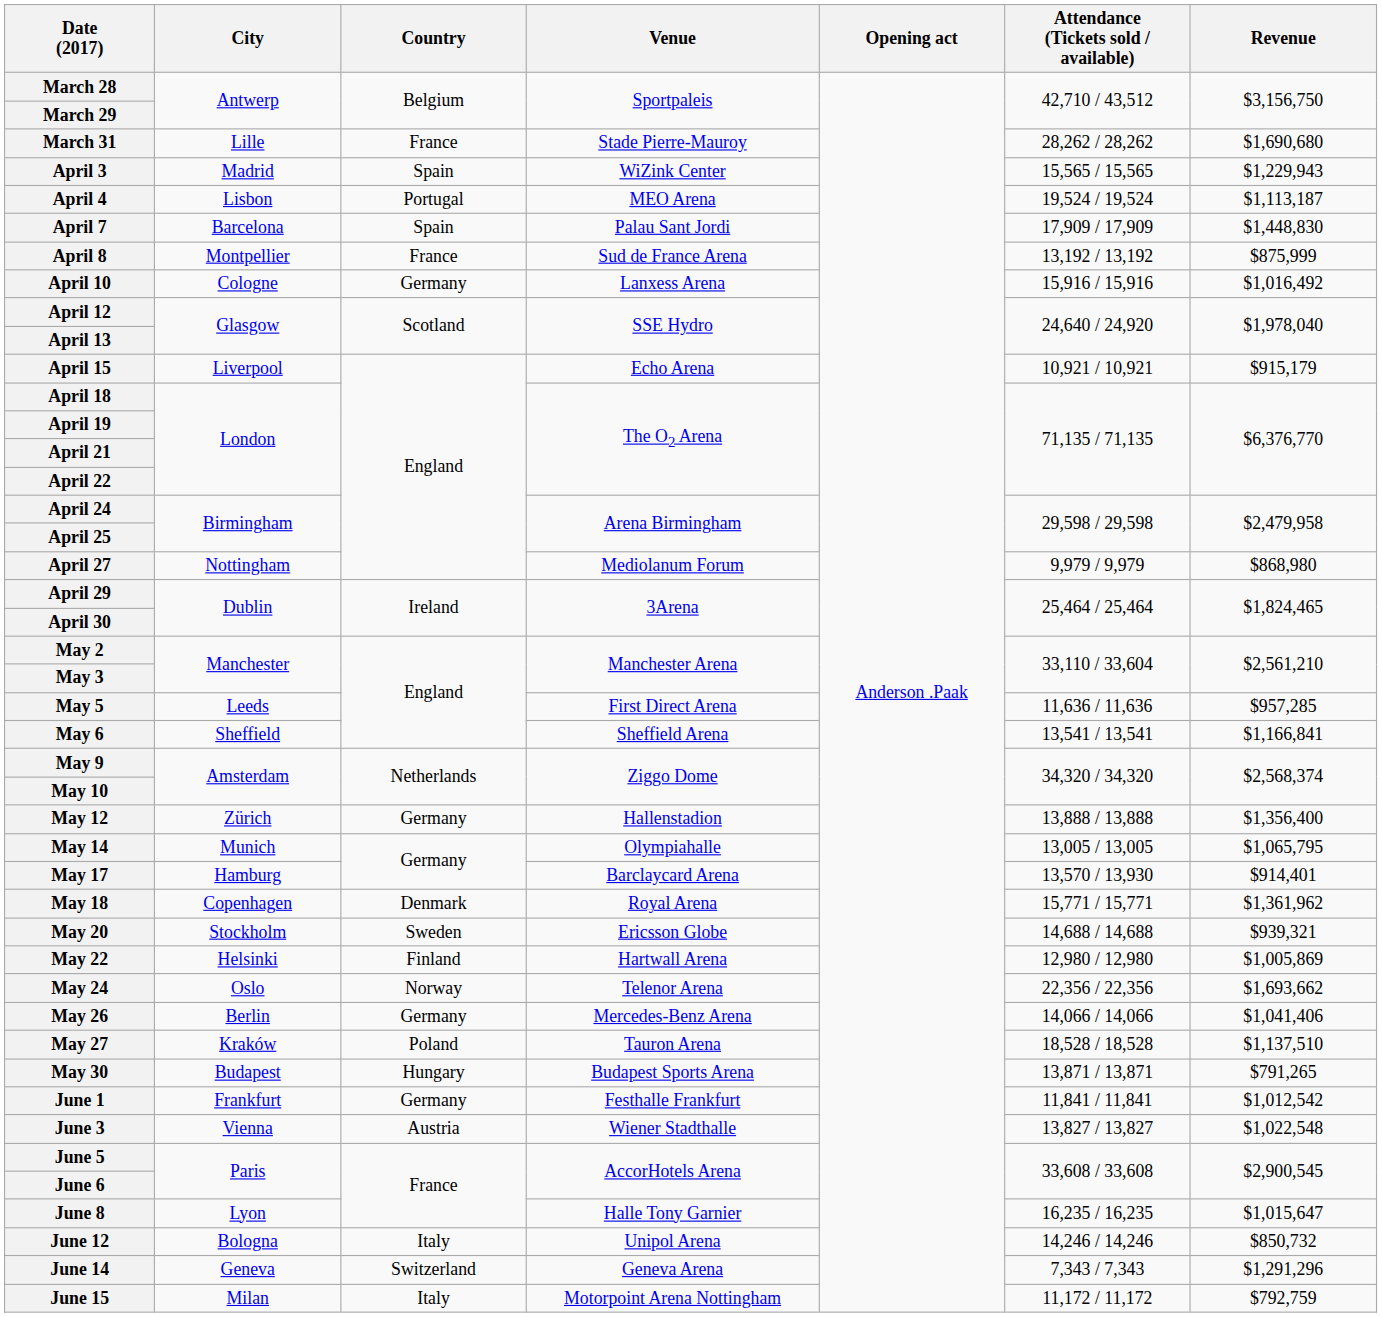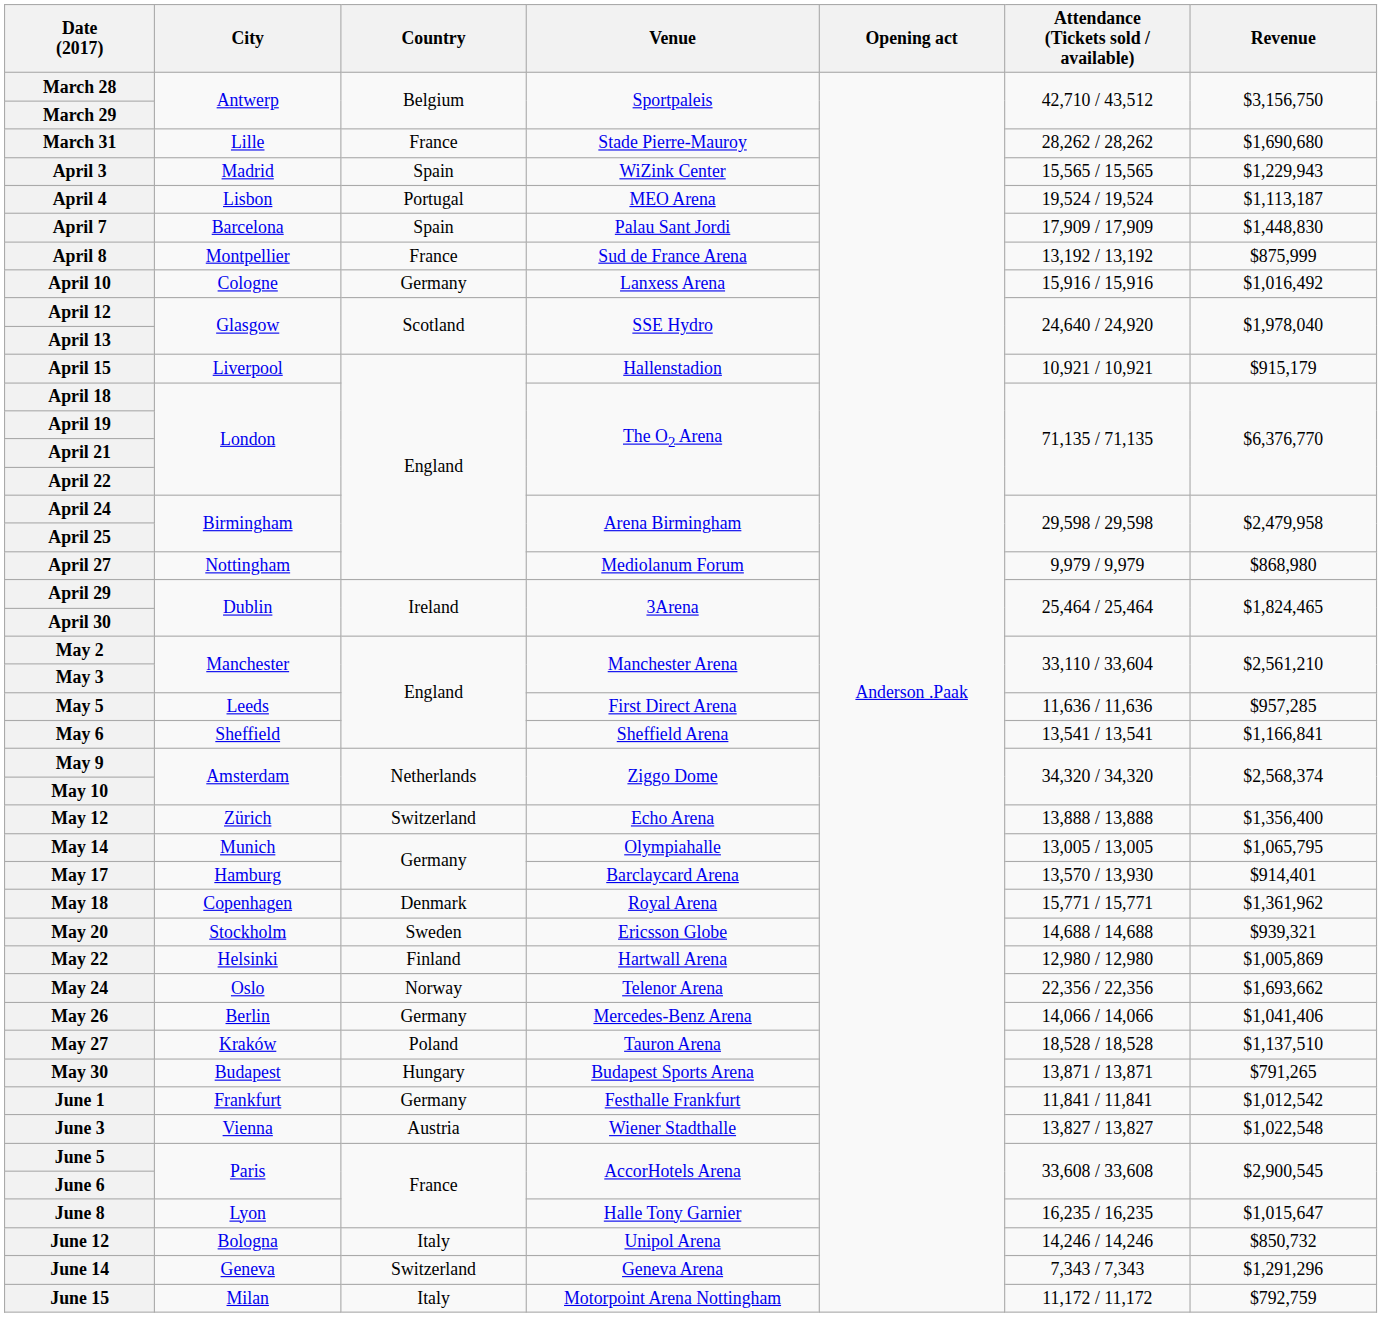April 15 | Venue: Echo Arena -> Hallenstadion
May 12 | Country: Germany -> Switzerland
May 12 | Venue: Hallenstadion -> Echo Arena
